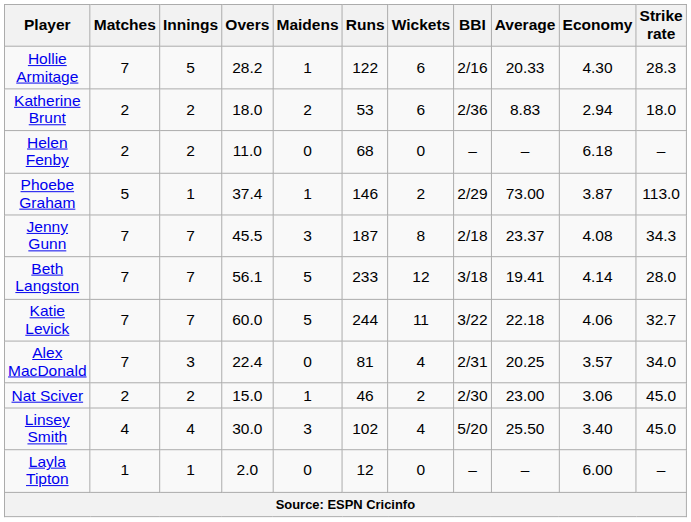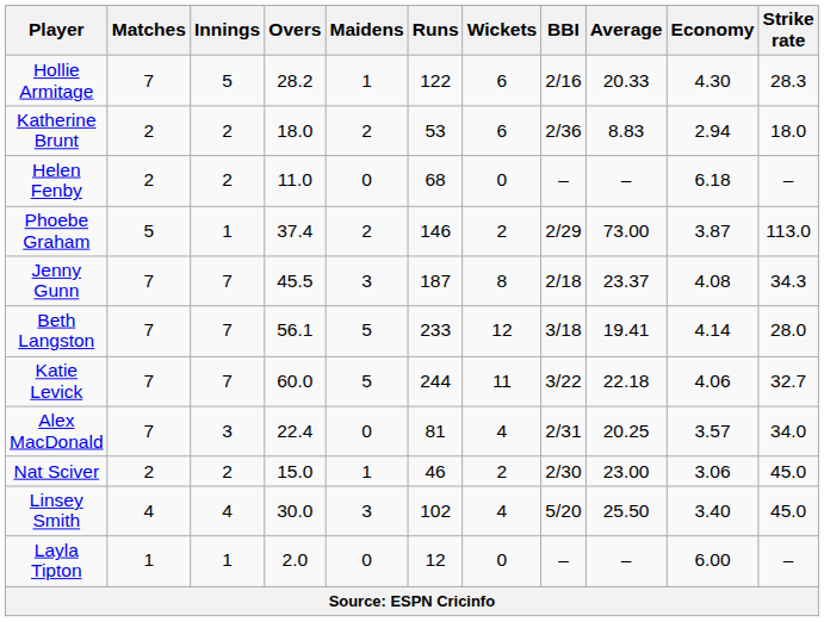Phoebe Graham | Maidens: 1 -> 2
